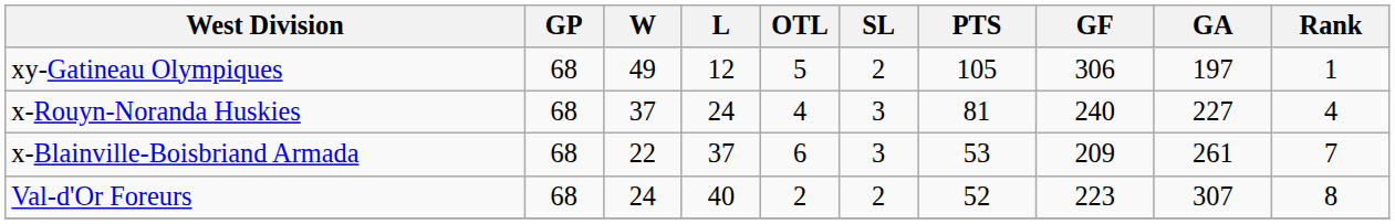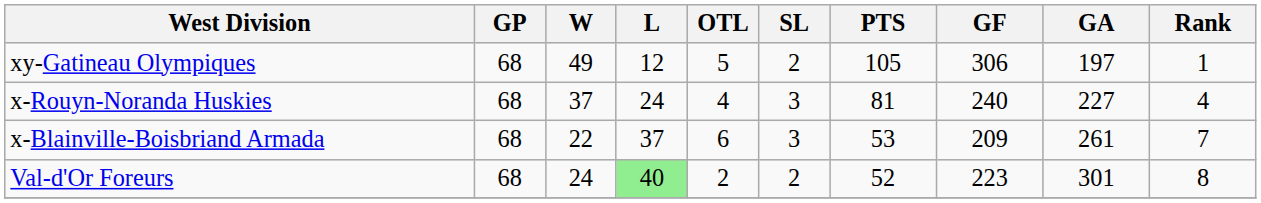Val-d'Or Foreurs | L: no background -> lightgreen background
Val-d'Or Foreurs | GA: 307 -> 301
